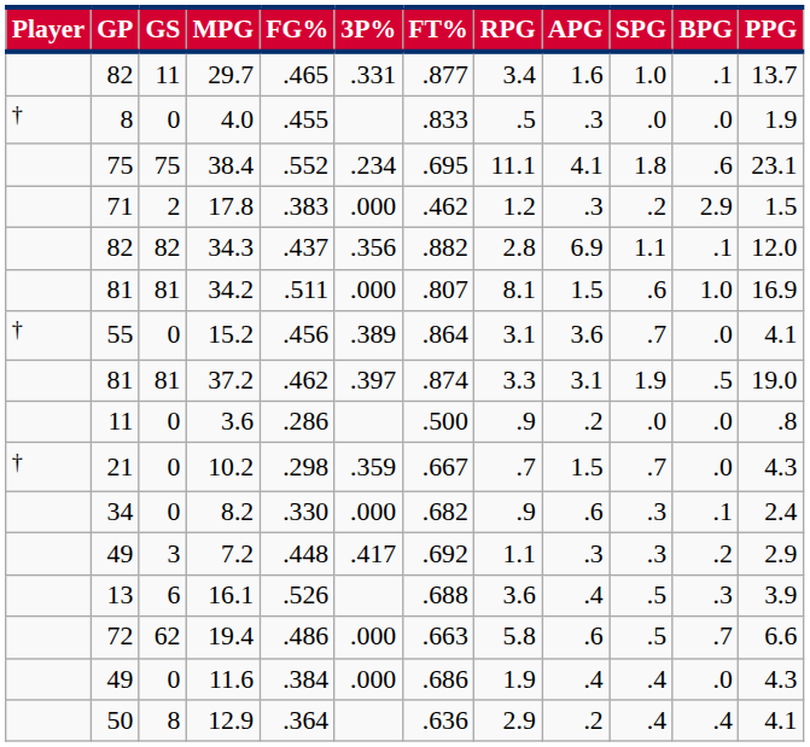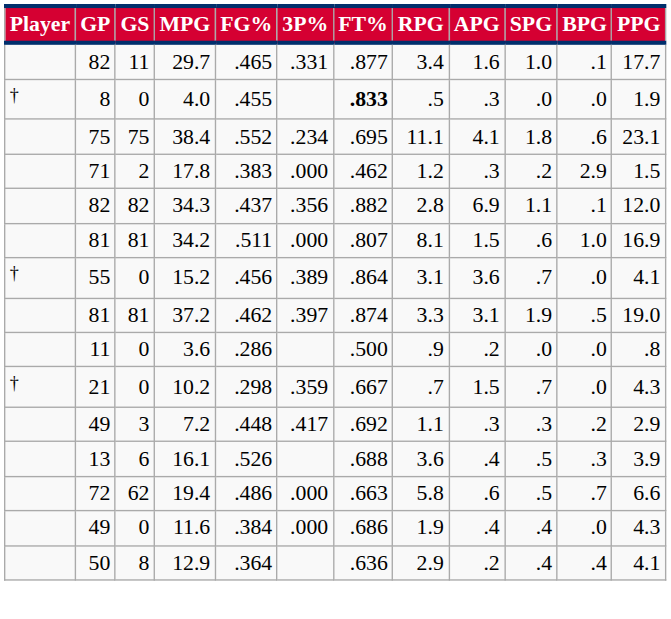29.7 | PPG: 13.7 -> 17.7
4.0 | FT%: normal -> bold
- row: 34 | 0 | 8.2 | .330 | .000 | .682 | .9 | .6 | .3 | .1 | 2.4
